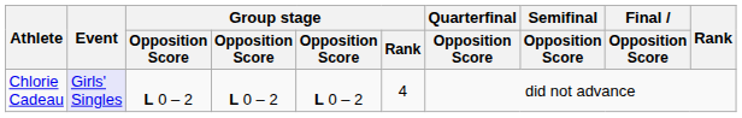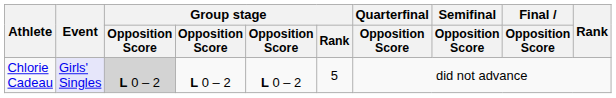Chlorie Cadeau | column 3: no background -> lightgrey background
Chlorie Cadeau | Group stage / Rank: 4 -> 5
